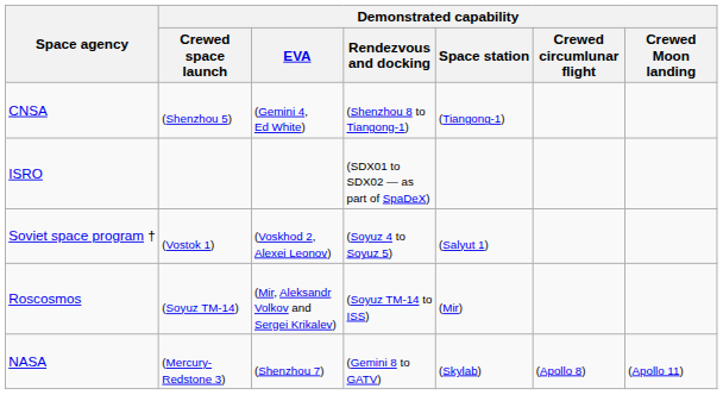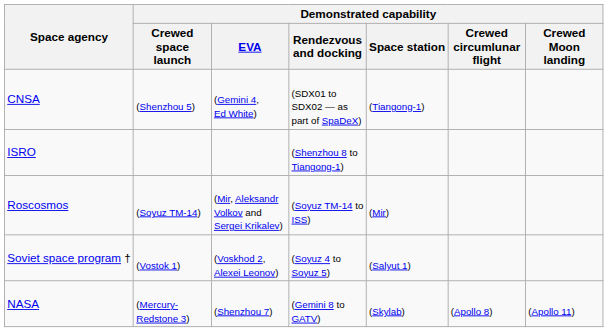CNSA | Demonstrated capability / Rendezvous and docking: (Shenzhou 8 to Tiangong-1) -> (SDX01 to SDX02 — as part of SpaDeX)
ISRO | Demonstrated capability / Rendezvous and docking: (SDX01 to SDX02 — as part of SpaDeX) -> (Shenzhou 8 to Tiangong-1)
rows swapped: Roscosmos <-> Soviet space program †
